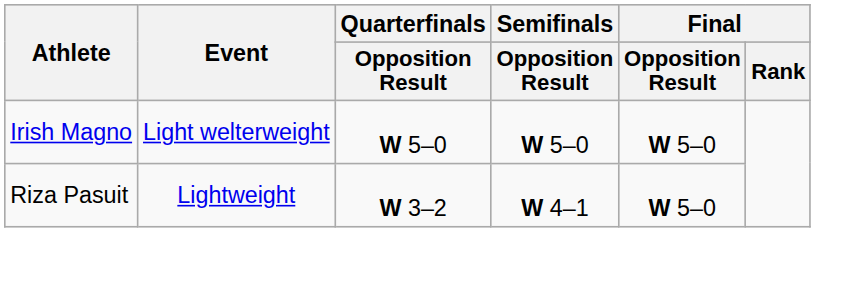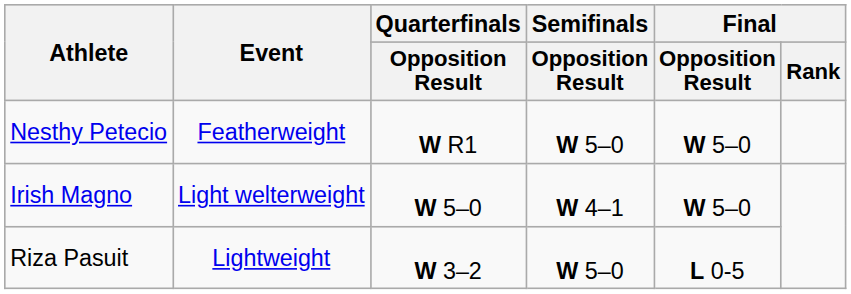+ row: Nesthy Petecio | Featherweight | W R1 | W 5–0 | W 5–0
Irish Magno | Semifinals / Opposition Result: W 5–0 -> W 4–1
Riza Pasuit | Semifinals / Opposition Result: W 4–1 -> W 5–0
Riza Pasuit | Final / Opposition Result: W 5–0 -> L 0-5
